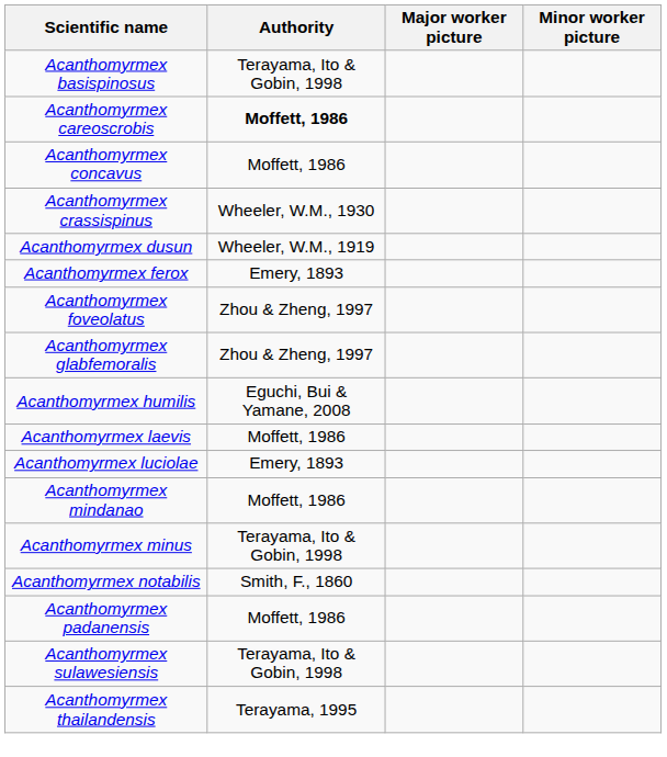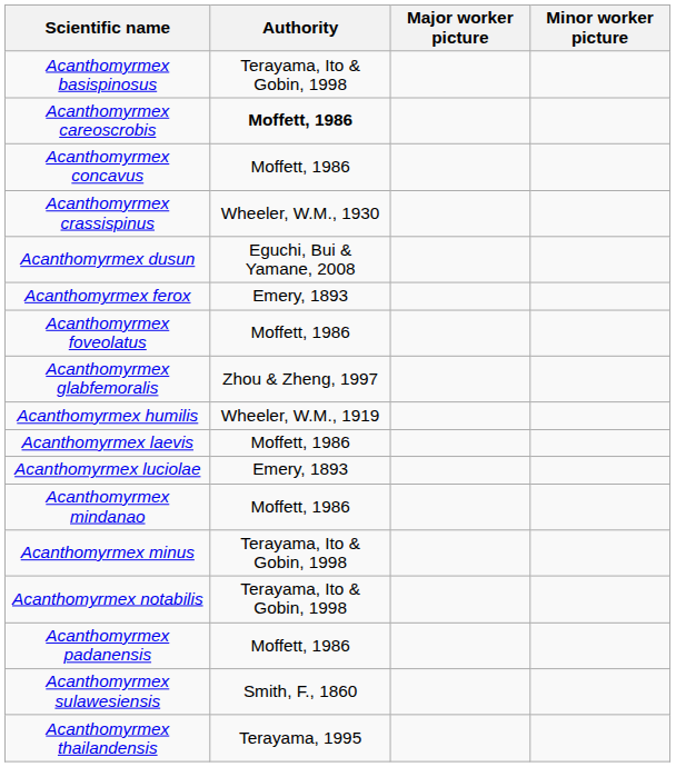Acanthomyrmex dusun | Authority: Wheeler, W.M., 1919 -> Eguchi, Bui & Yamane, 2008
Acanthomyrmex foveolatus | Authority: Zhou & Zheng, 1997 -> Moffett, 1986
Acanthomyrmex humilis | Authority: Eguchi, Bui & Yamane, 2008 -> Wheeler, W.M., 1919
Acanthomyrmex notabilis | Authority: Smith, F., 1860 -> Terayama, Ito & Gobin, 1998
Acanthomyrmex sulawesiensis | Authority: Terayama, Ito & Gobin, 1998 -> Smith, F., 1860
